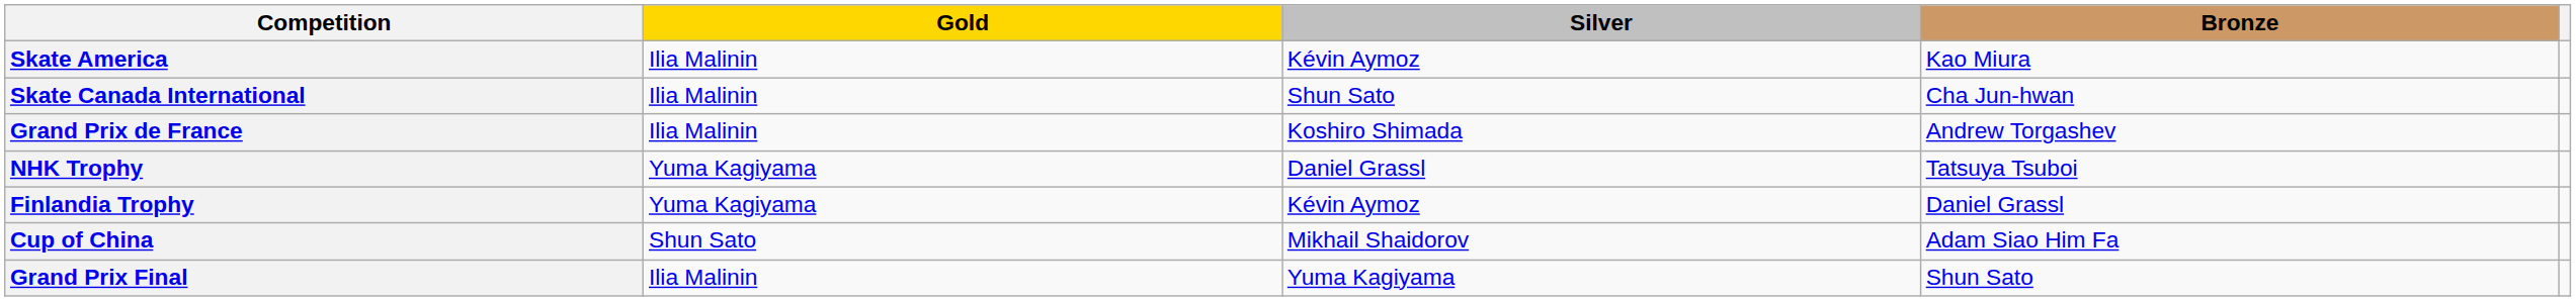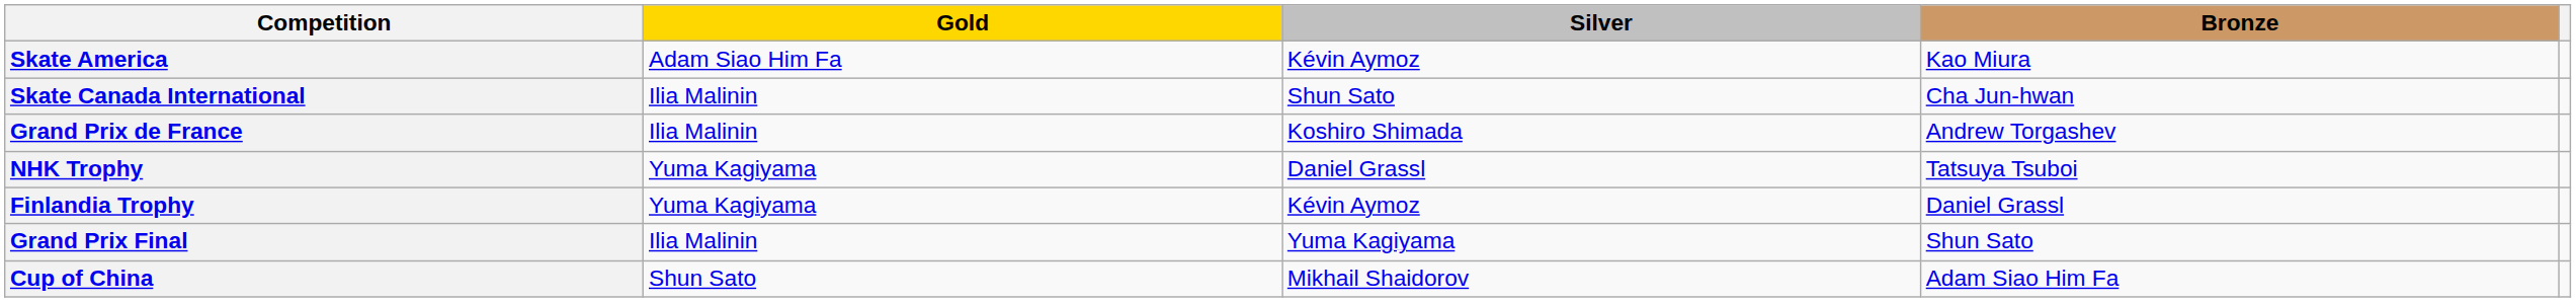Skate America | Gold: Ilia Malinin -> Adam Siao Him Fa
rows swapped: Cup of China <-> Grand Prix Final
